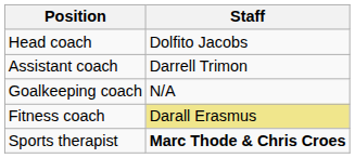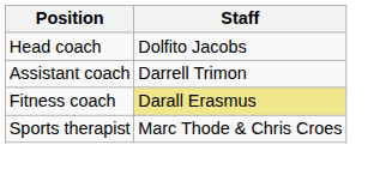- row: Goalkeeping coach | N/A
Sports therapist | Staff: bold -> normal
